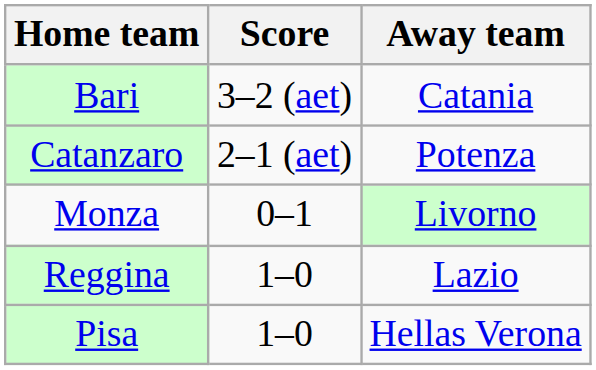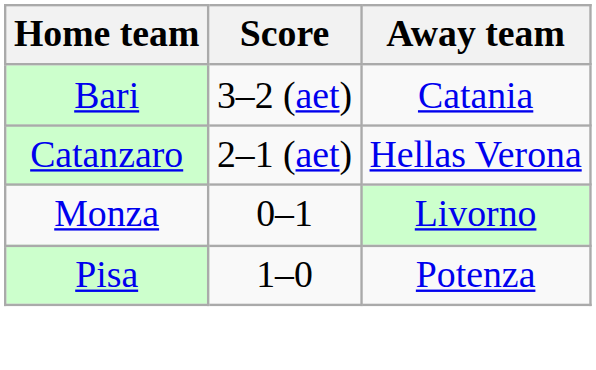Catanzaro | Away team: Potenza -> Hellas Verona
- row: Reggina | 1–0 | Lazio
Pisa | Away team: Hellas Verona -> Potenza
